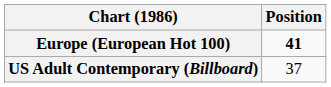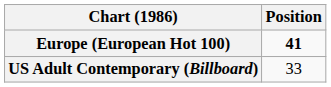US Adult Contemporary (Billboard) | Position: 37 -> 33
